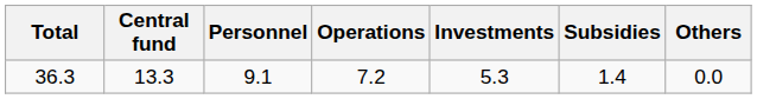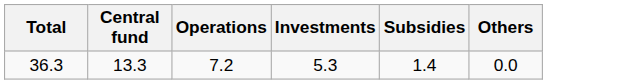- column: Personnel | 9.1
